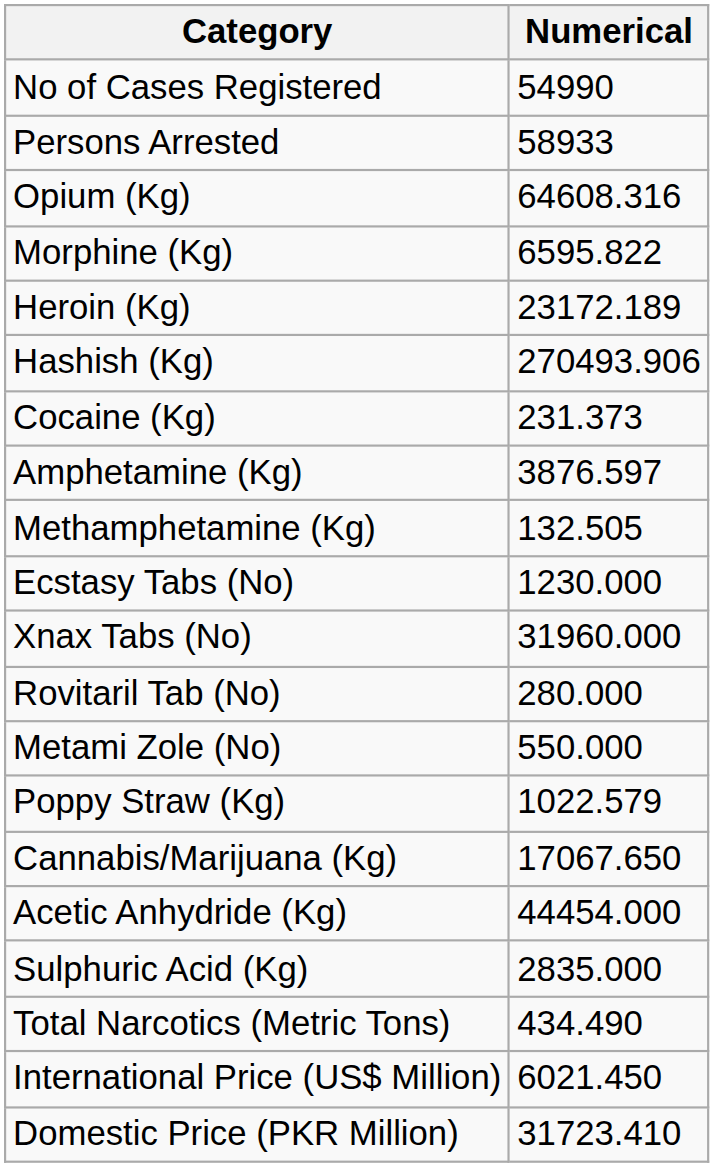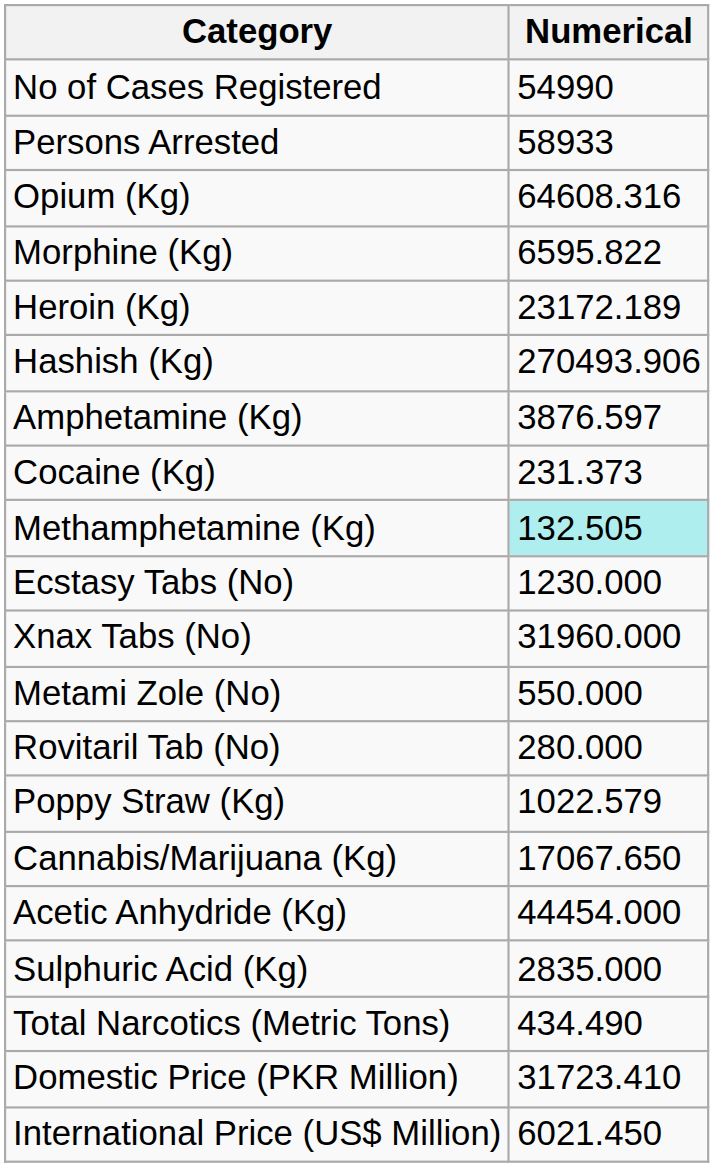rows swapped: Cocaine (Kg) <-> Amphetamine (Kg)
Methamphetamine (Kg) | Numerical: no background -> paleturquoise background
rows swapped: Rovitaril Tab (No) <-> Metami Zole (No)
rows swapped: Domestic Price (PKR Million) <-> International Price (US$ Million)
